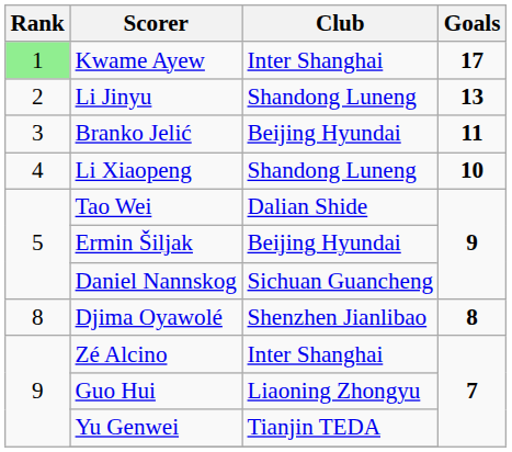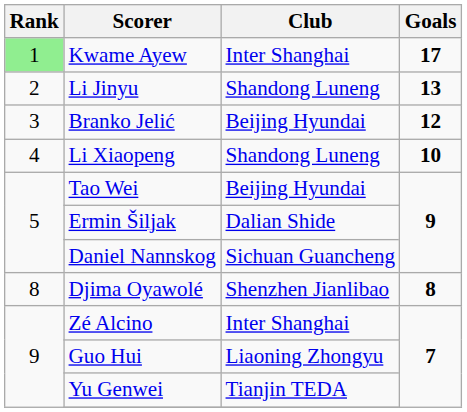Branko Jelić | Goals: 11 -> 12
Tao Wei | Club: Dalian Shide -> Beijing Hyundai
Ermin Šiljak | Club: Beijing Hyundai -> Dalian Shide
